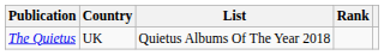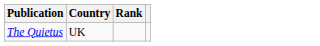- column: List | Quietus Albums Of The Year 2018
